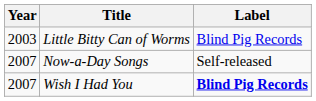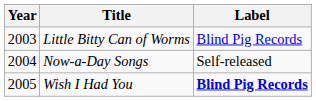Now-a-Day Songs | Year: 2007 -> 2004
Wish I Had You | Year: 2007 -> 2005
